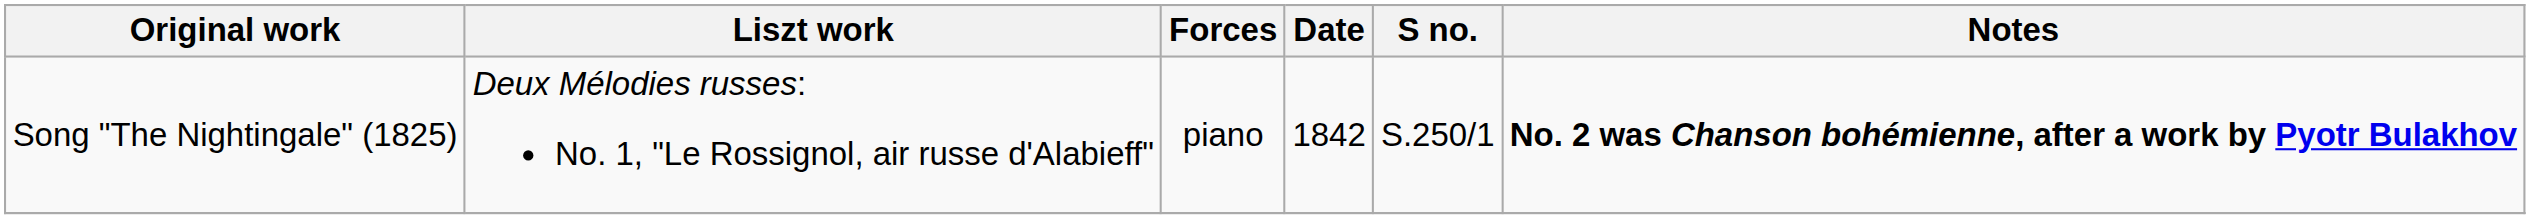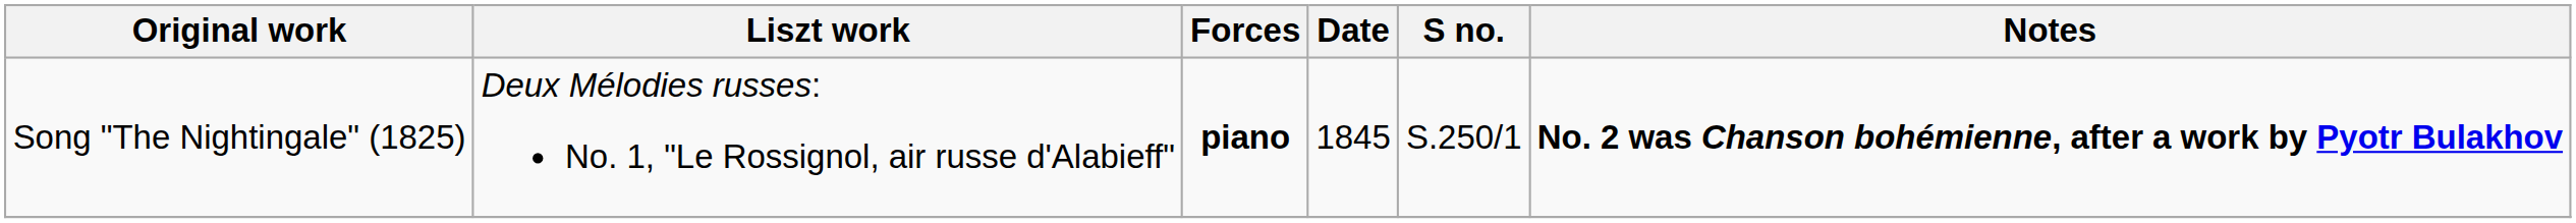Song "The Nightingale" (1825) | Forces: normal -> bold
Song "The Nightingale" (1825) | Date: 1842 -> 1845
